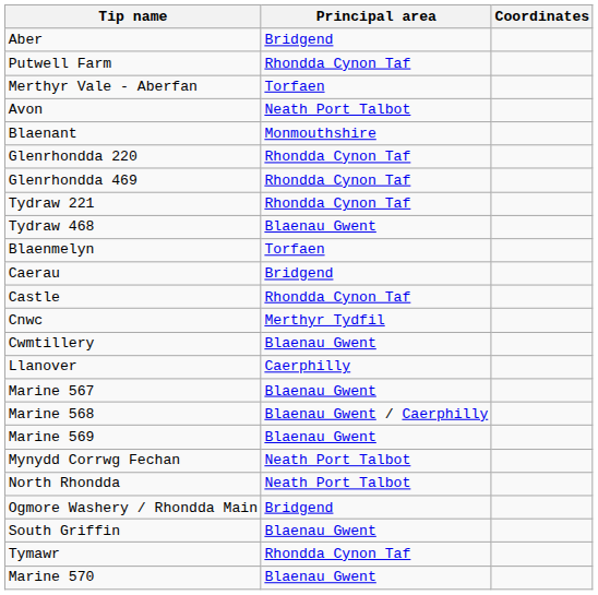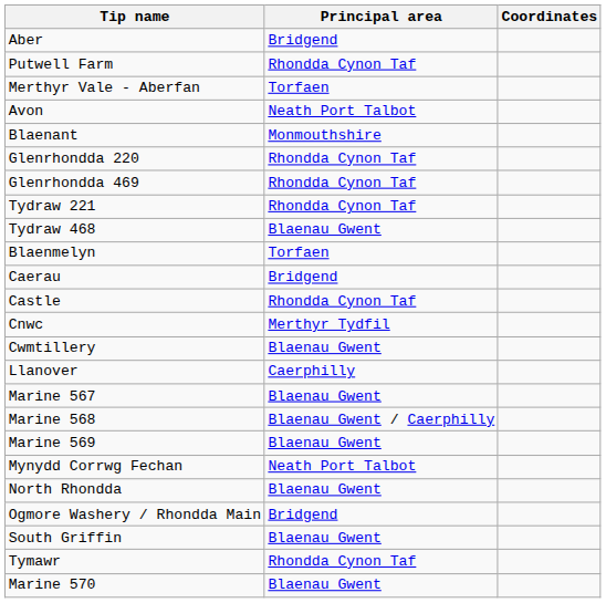North Rhondda | Principal area: Neath Port Talbot -> Blaenau Gwent
